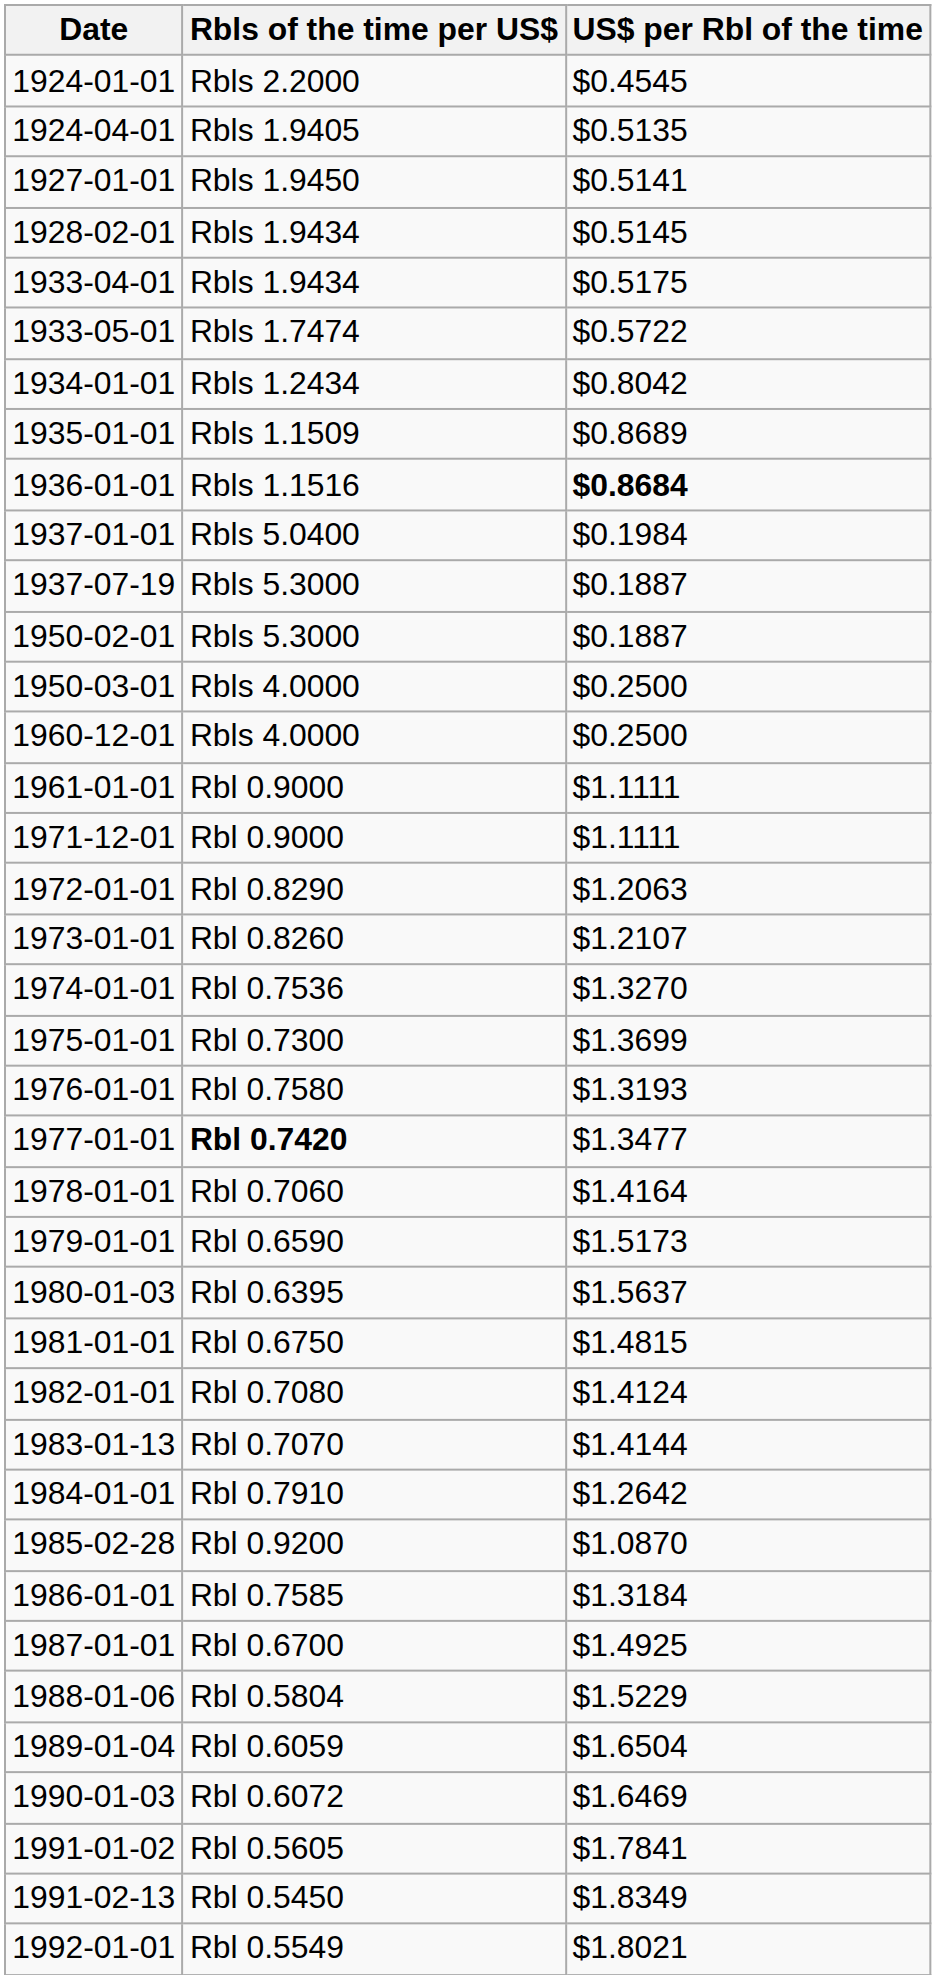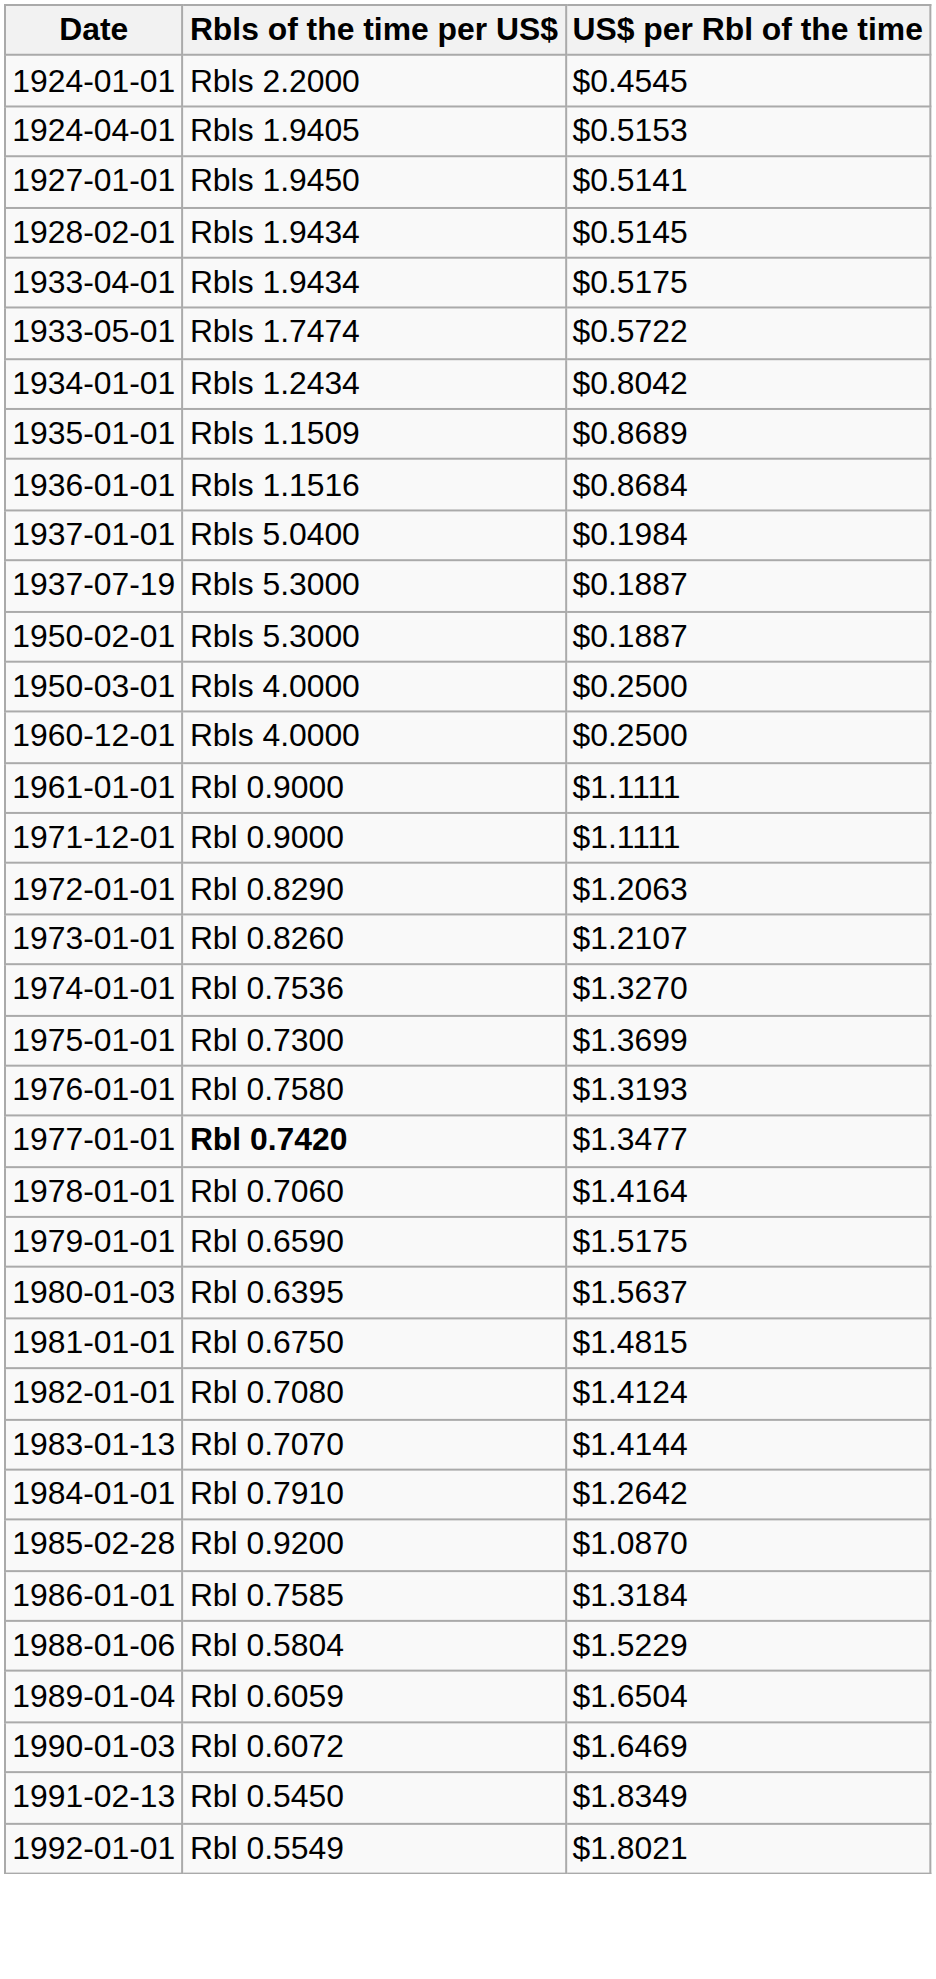1924-04-01 | US$ per Rbl of the time: $0.5135 -> $0.5153
1936-01-01 | US$ per Rbl of the time: bold -> normal
1979-01-01 | US$ per Rbl of the time: $1.5173 -> $1.5175
- row: 1987-01-01 | Rbl 0.6700 | $1.4925
- row: 1991-01-02 | Rbl 0.5605 | $1.7841
